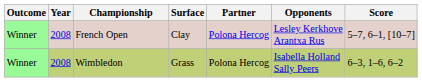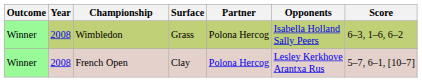rows swapped: French Open <-> Wimbledon
